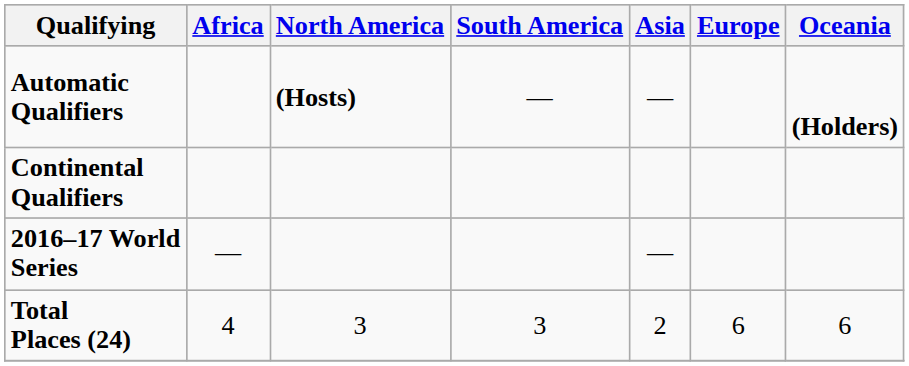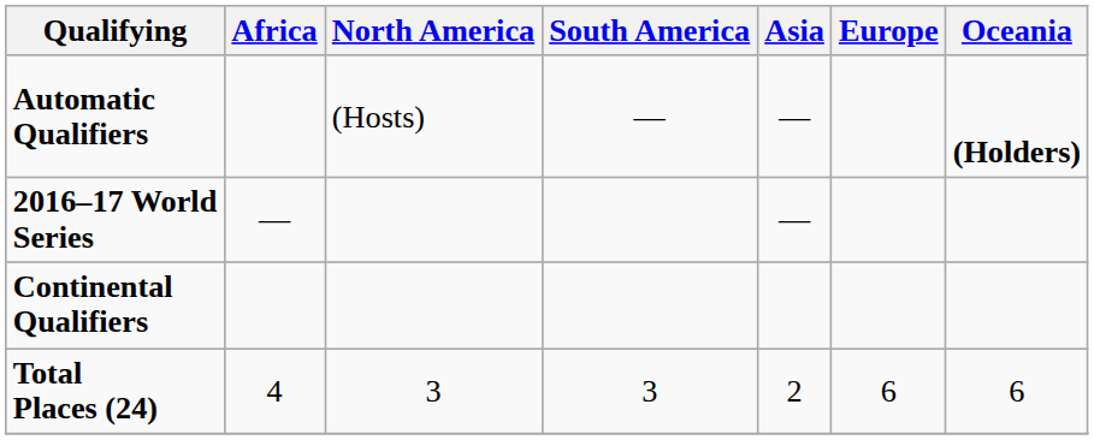Automatic Qualifiers | North America: bold -> normal
rows swapped: 2016–17 World Series <-> Continental Qualifiers
